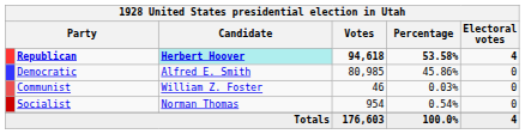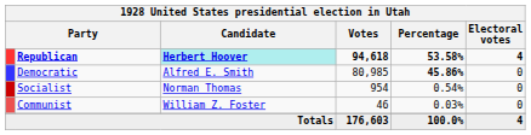Democratic | Percentage: normal -> bold
rows swapped: Socialist <-> Communist
